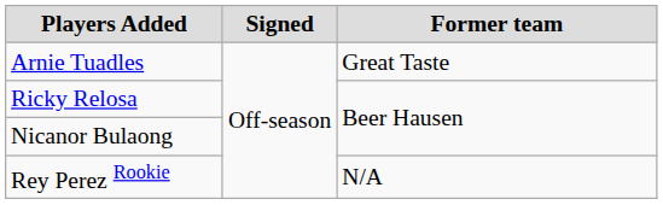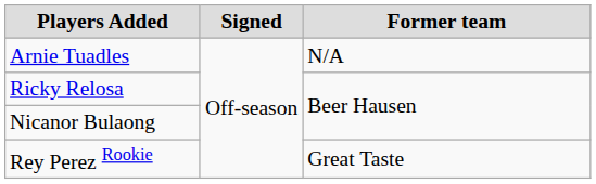Arnie Tuadles | Former team: Great Taste -> N/A
Rey Perez Rookie | Former team: N/A -> Great Taste
